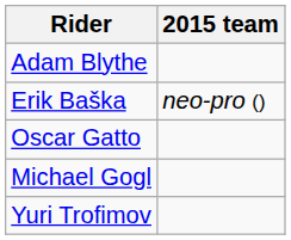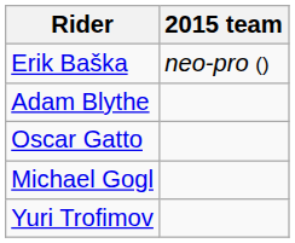rows swapped: Erik Baška <-> Adam Blythe
